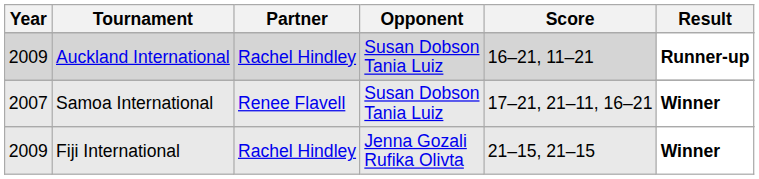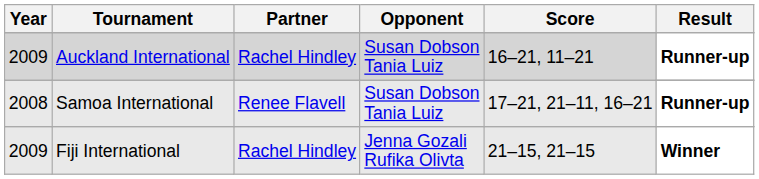Samoa International | Year: 2007 -> 2008
Samoa International | Result: Winner -> Runner-up
